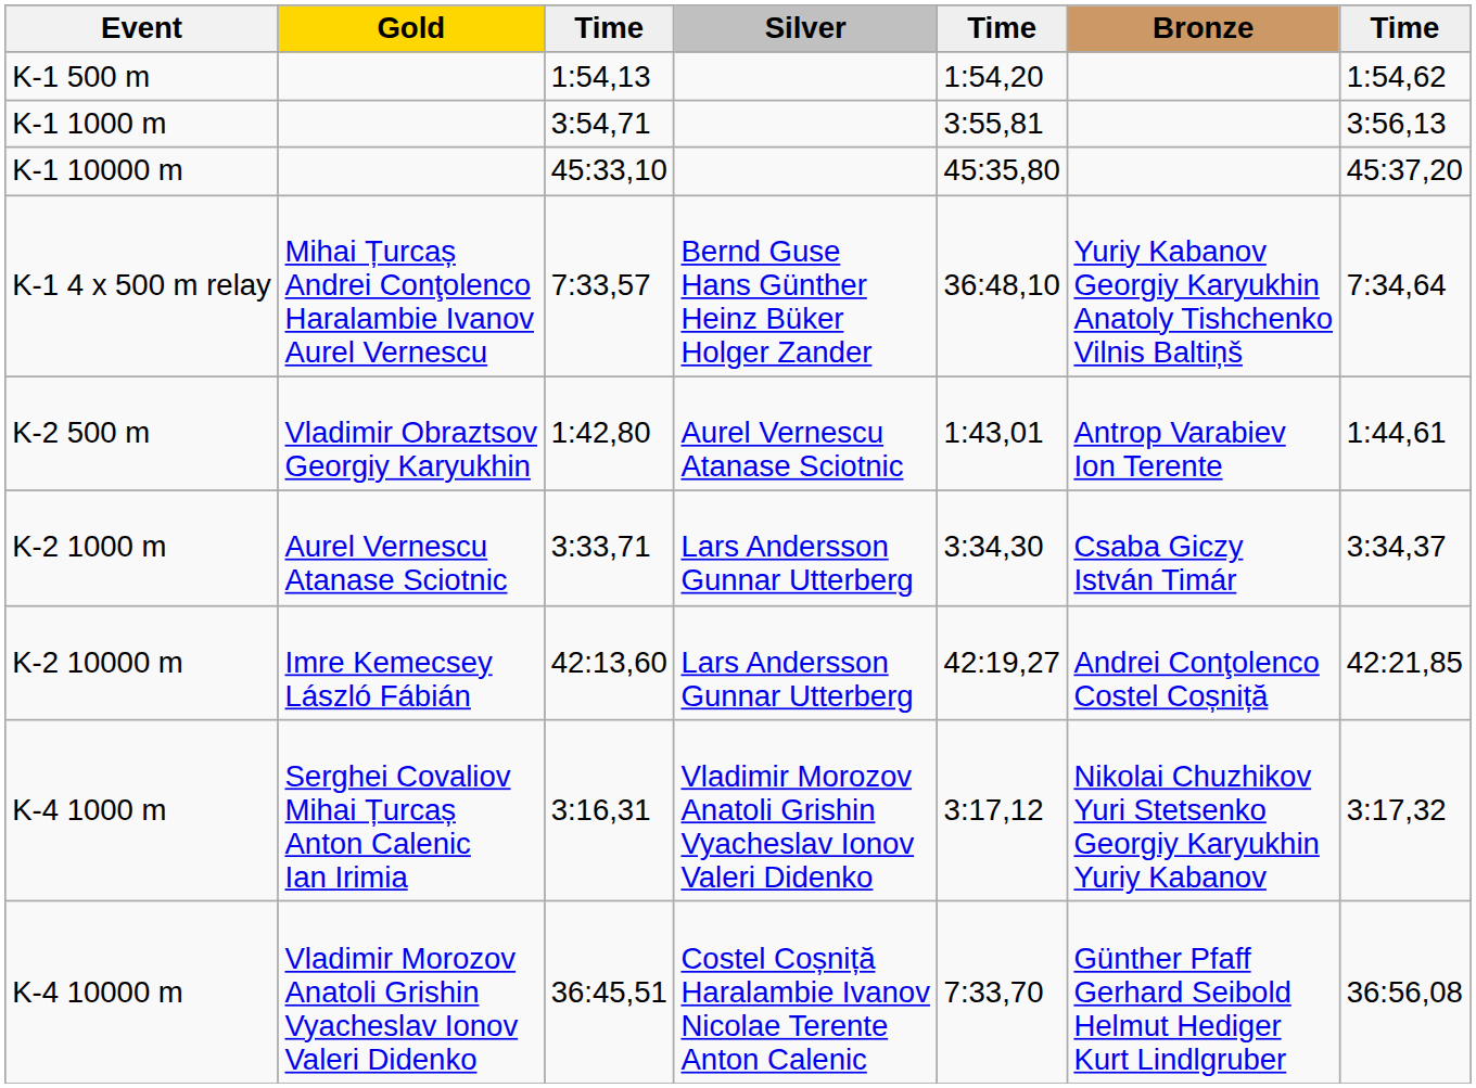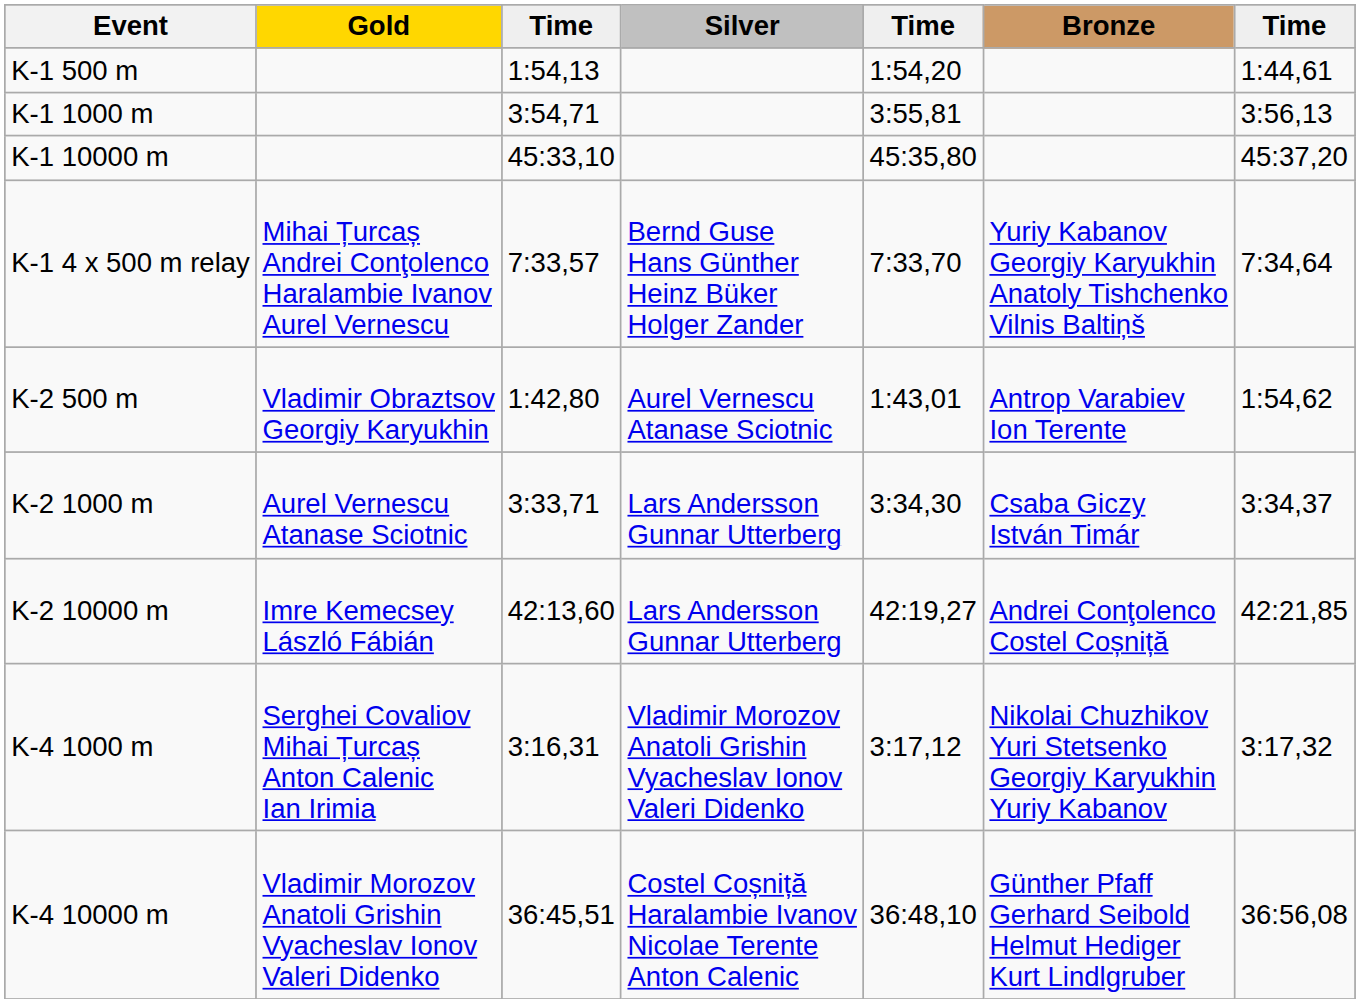K-1 500 m | column 7: 1:54,62 -> 1:44,61
K-1 4 x 500 m relay | column 5: 36:48,10 -> 7:33,70
K-2 500 m | column 7: 1:44,61 -> 1:54,62
K-4 10000 m | column 5: 7:33,70 -> 36:48,10
